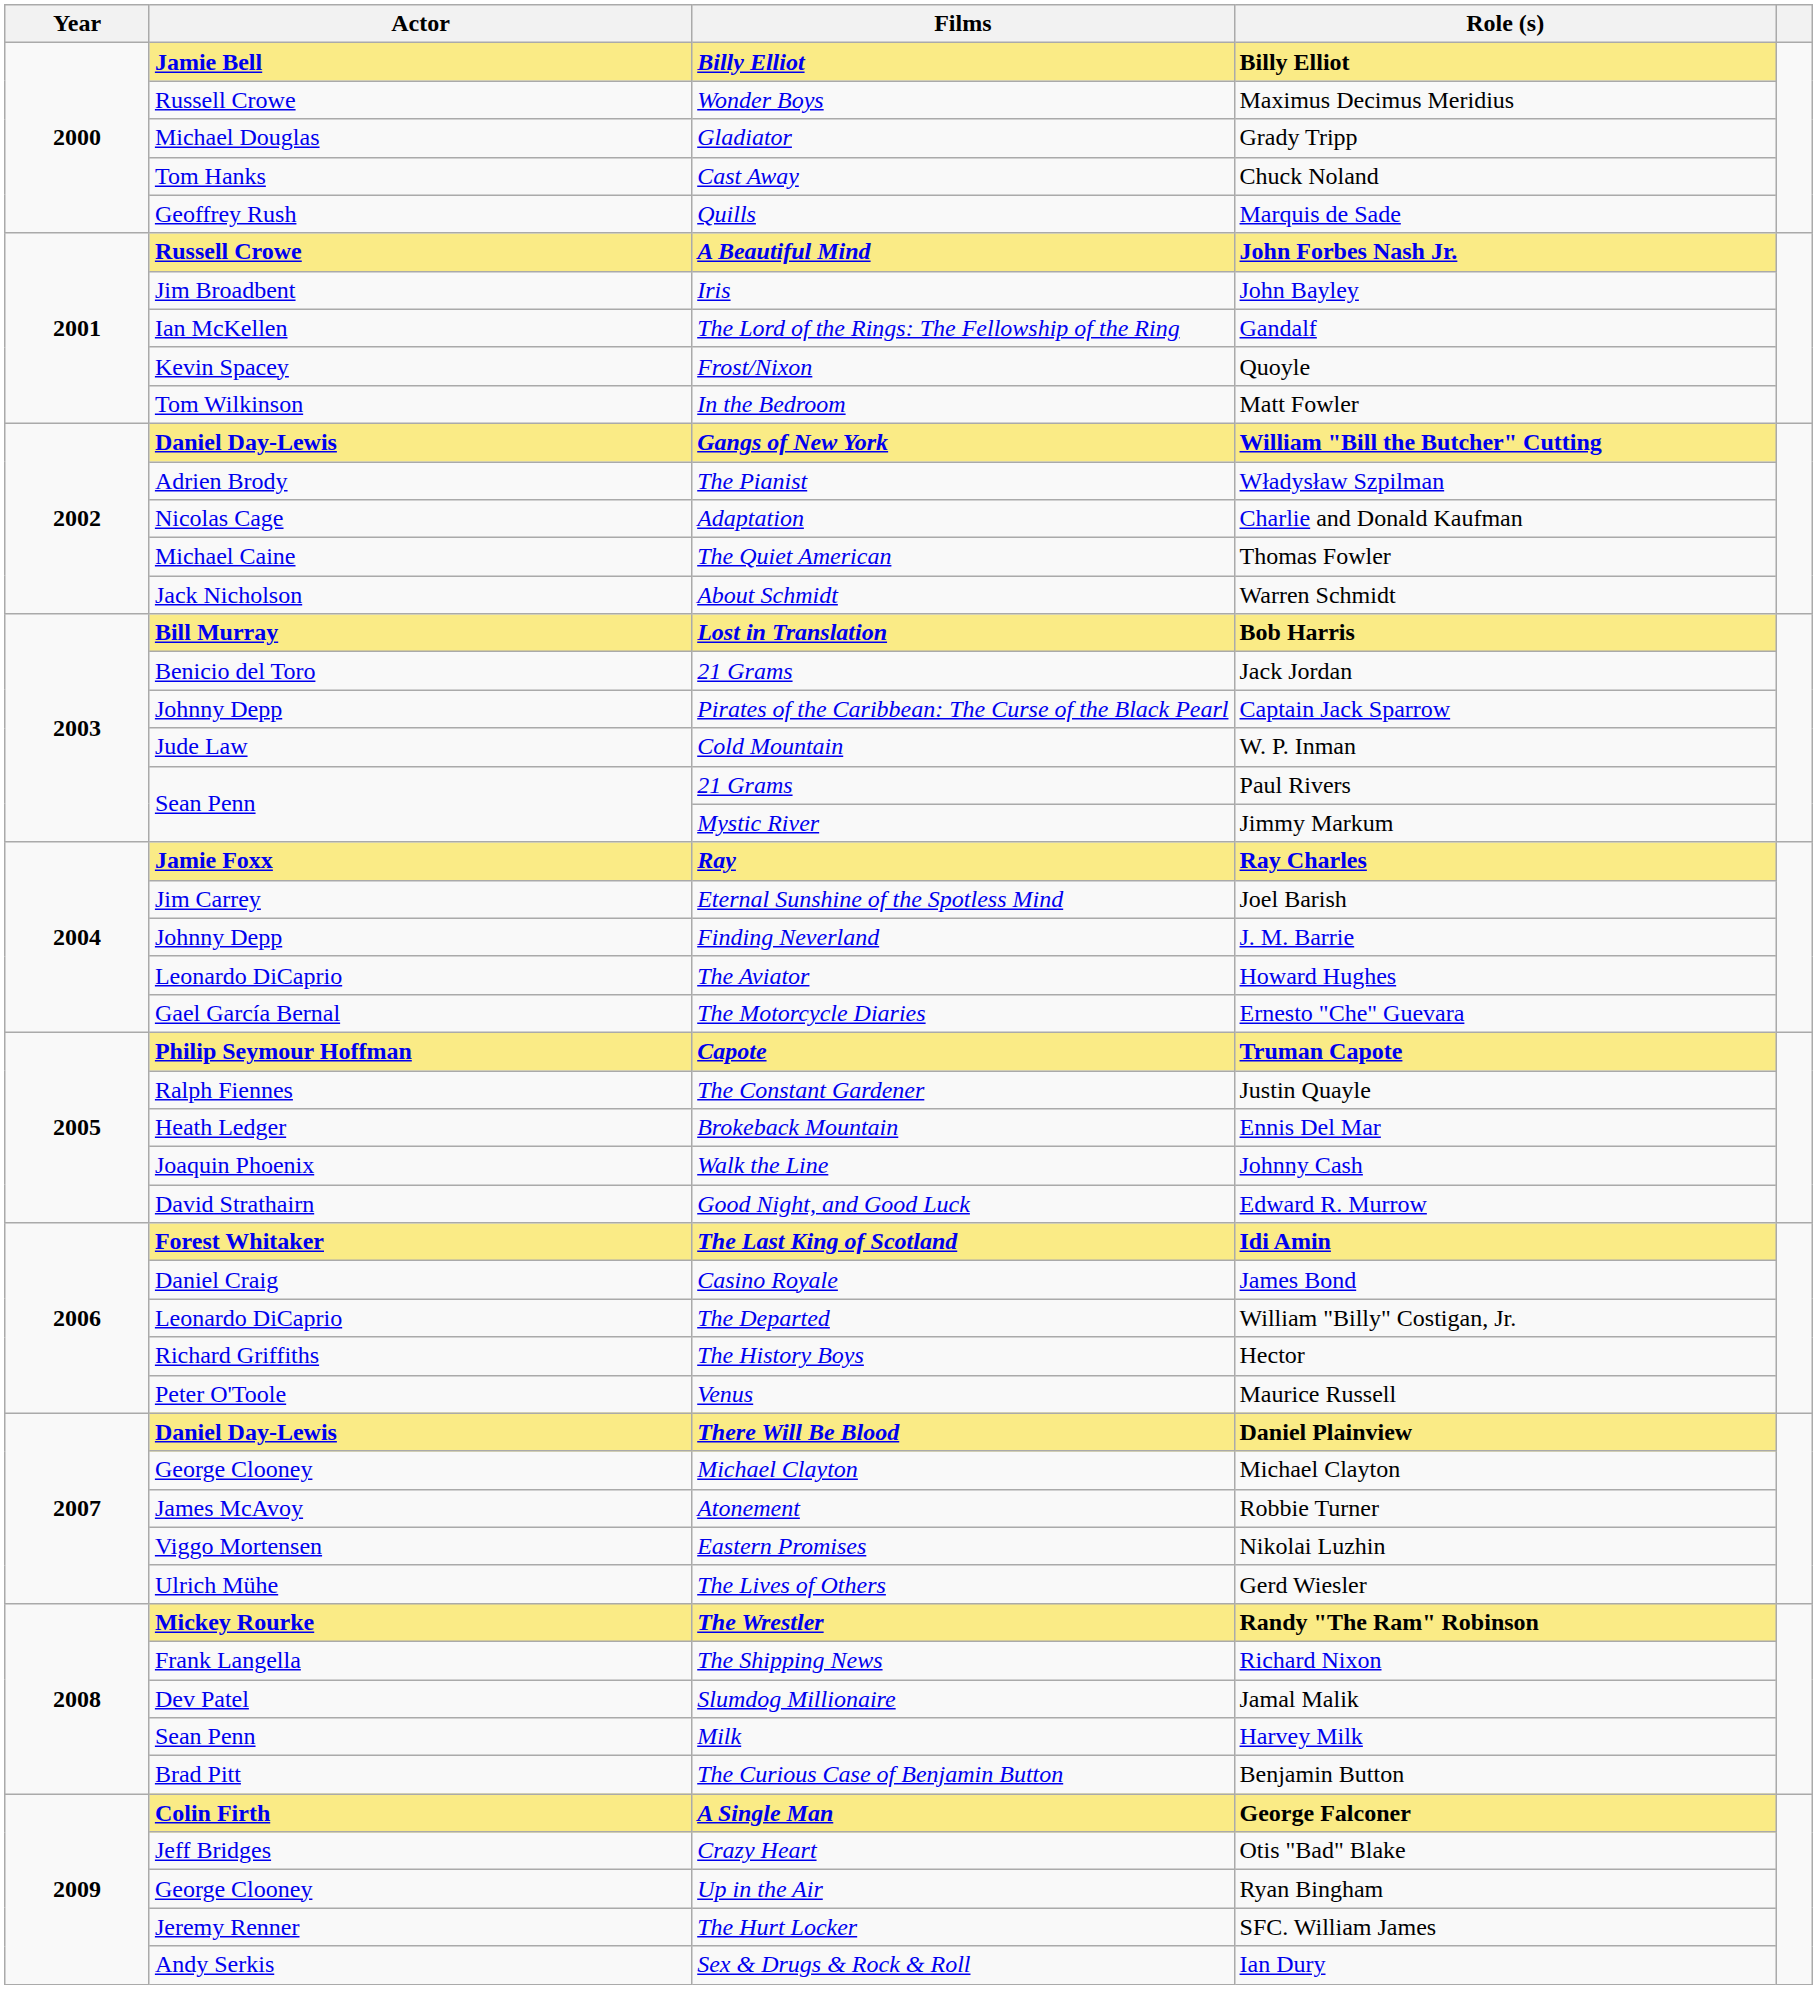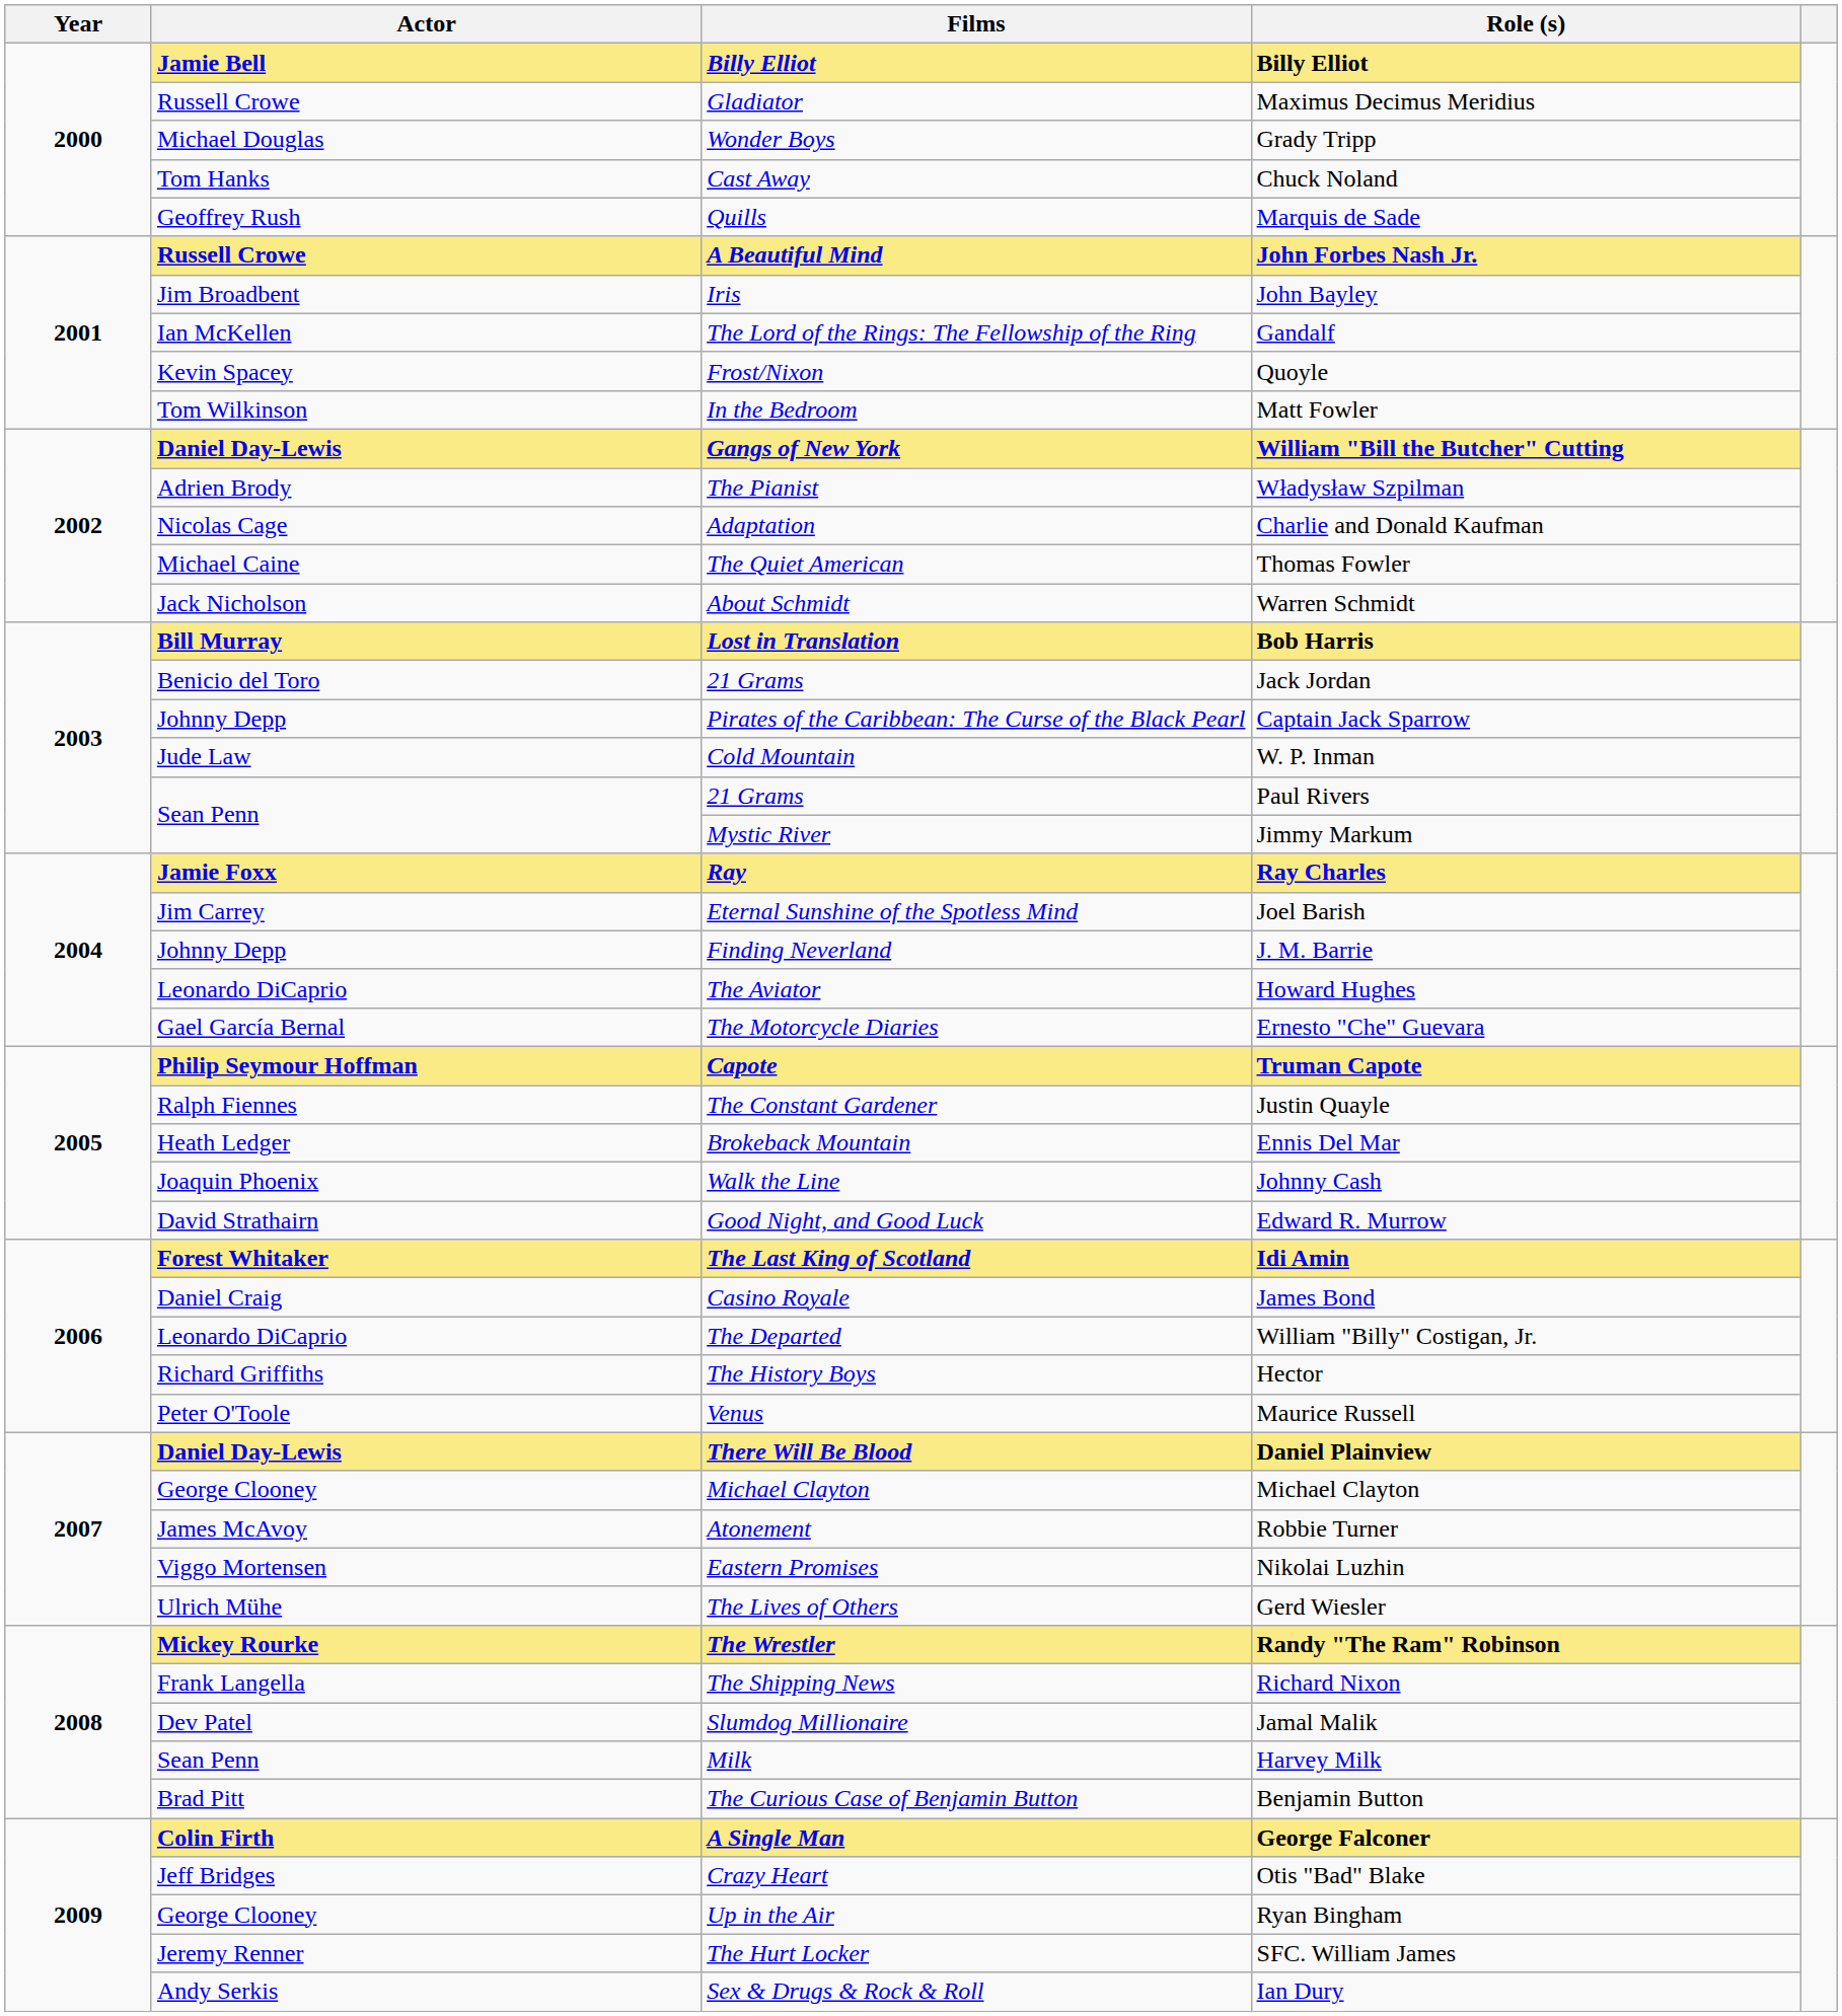Maximus Decimus Meridius | Films: Wonder Boys -> Gladiator
Grady Tripp | Films: Gladiator -> Wonder Boys
